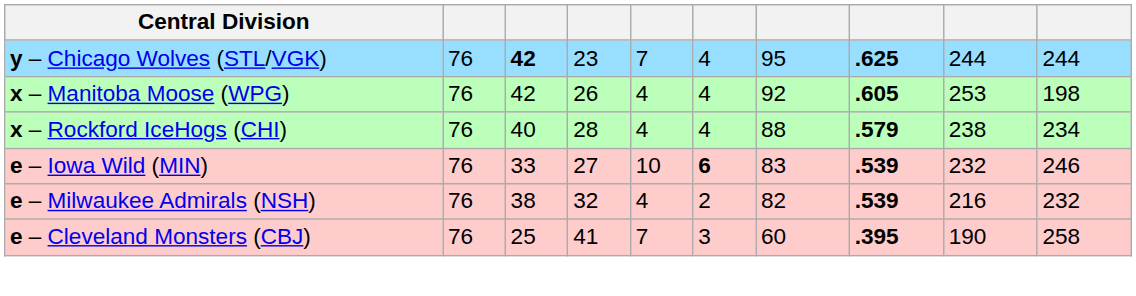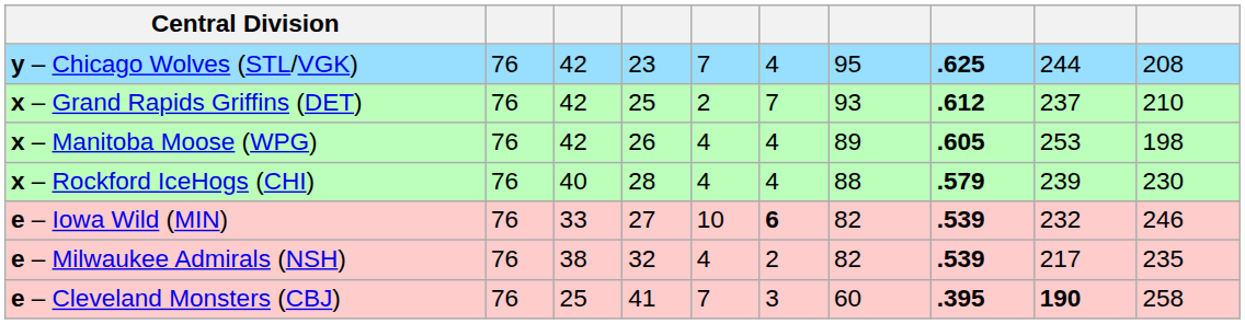y – Chicago Wolves (STL/VGK) | column 3: bold -> normal
y – Chicago Wolves (STL/VGK) | column 10: 244 -> 208
+ row: x – Grand Rapids Griffins (DET) | 76 | 42 | 25 | 2 | 7 | 93 | .612 | 237 | 210
x – Manitoba Moose (WPG) | column 7: 92 -> 89
x – Rockford IceHogs (CHI) | column 9: 238 -> 239
x – Rockford IceHogs (CHI) | column 10: 234 -> 230
e – Iowa Wild (MIN) | column 7: 83 -> 82
e – Milwaukee Admirals (NSH) | column 9: 216 -> 217
e – Milwaukee Admirals (NSH) | column 10: 232 -> 235
e – Cleveland Monsters (CBJ) | column 9: normal -> bold
